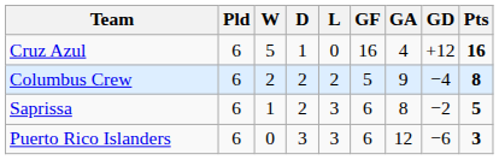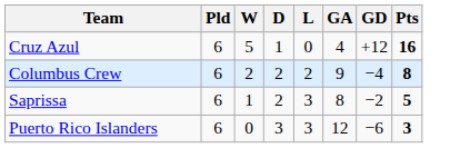- column: GF | 16 | 5 | 6 | 6
